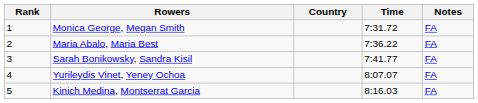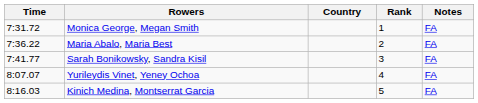columns swapped: Rank <-> Time
